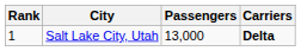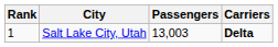Salt Lake City, Utah | Passengers: 13,000 -> 13,003
